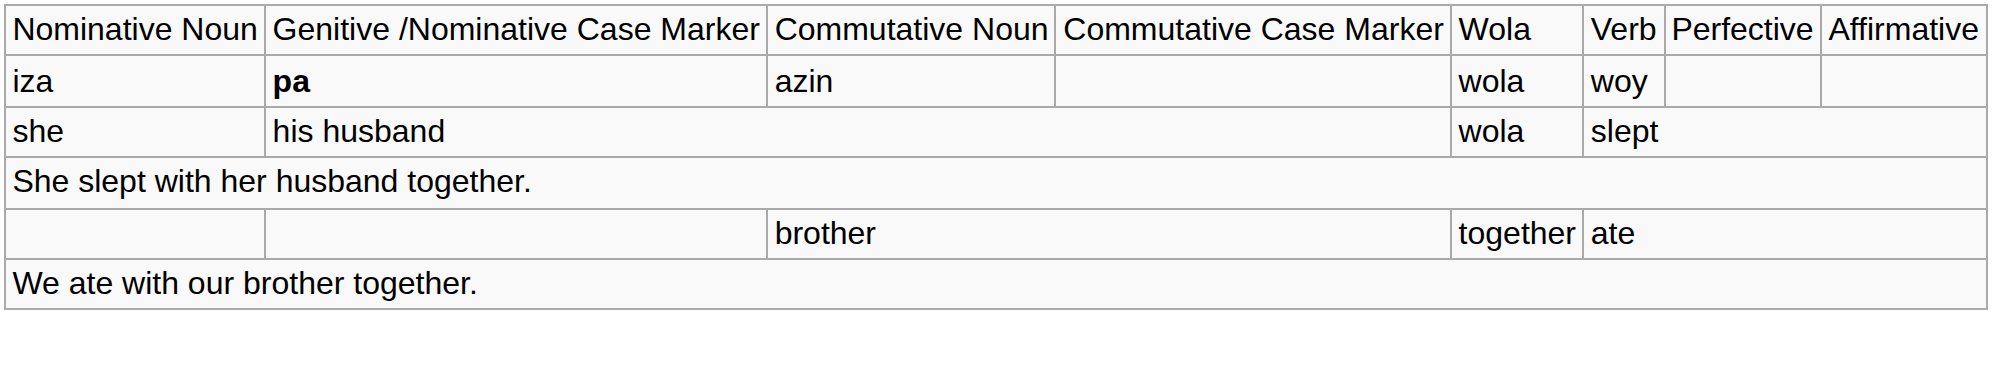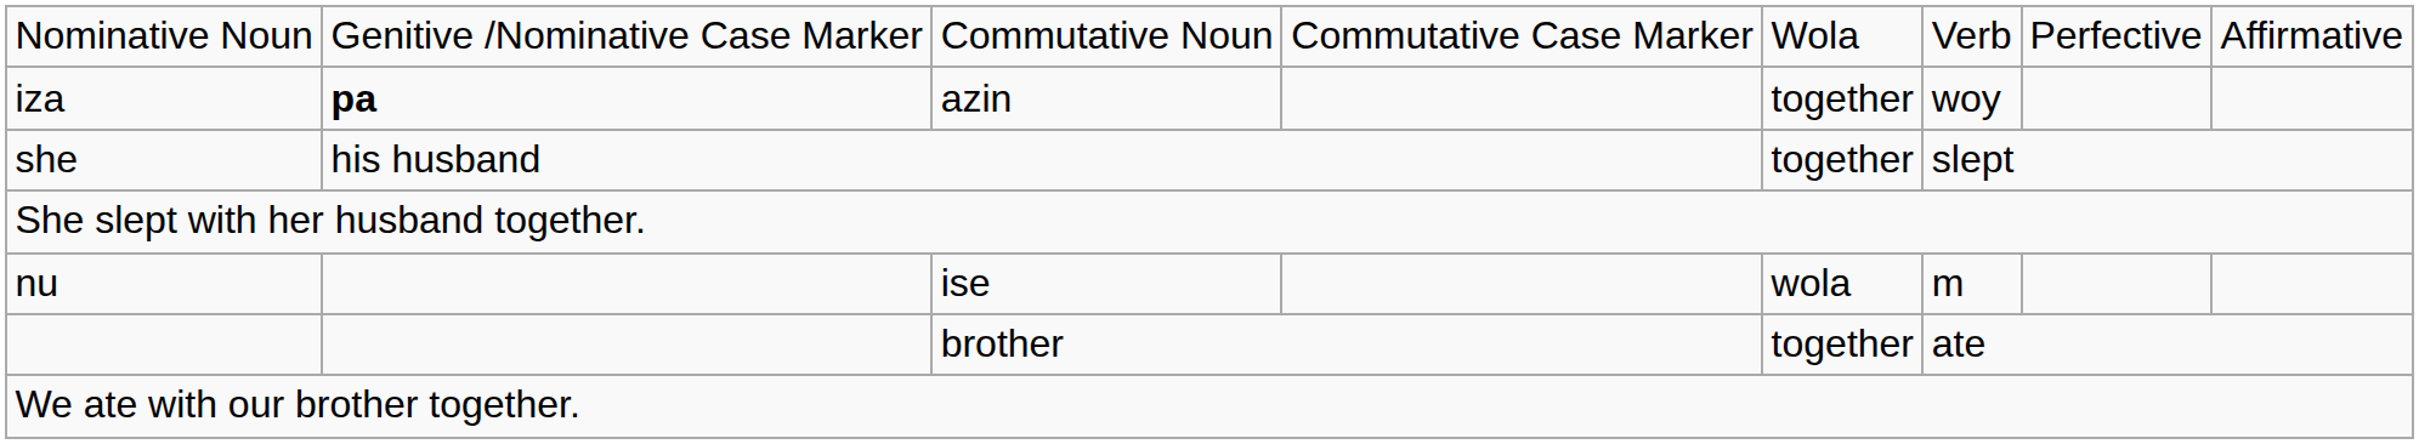iza | column 5: wola -> together
she | column 5: wola -> together
+ row: nu | ise | wola | m
